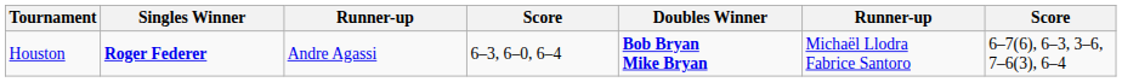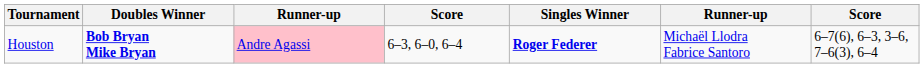columns swapped: Singles Winner <-> Doubles Winner
Houston | column 3: no background -> pink background
